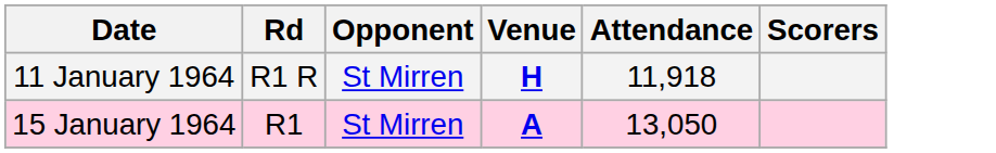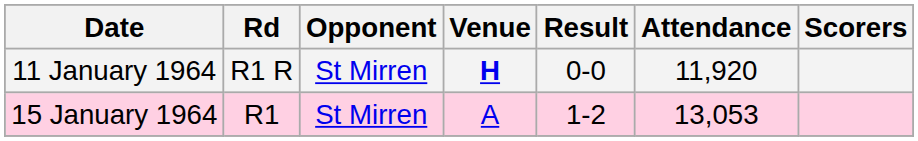+ column: Result | 0-0 | 1-2
11 January 1964 | Attendance: 11,918 -> 11,920
15 January 1964 | Venue: bold -> normal
15 January 1964 | Attendance: 13,050 -> 13,053
